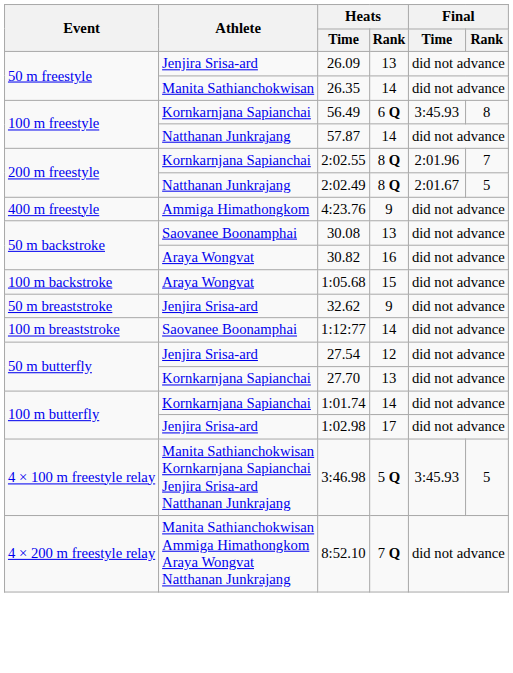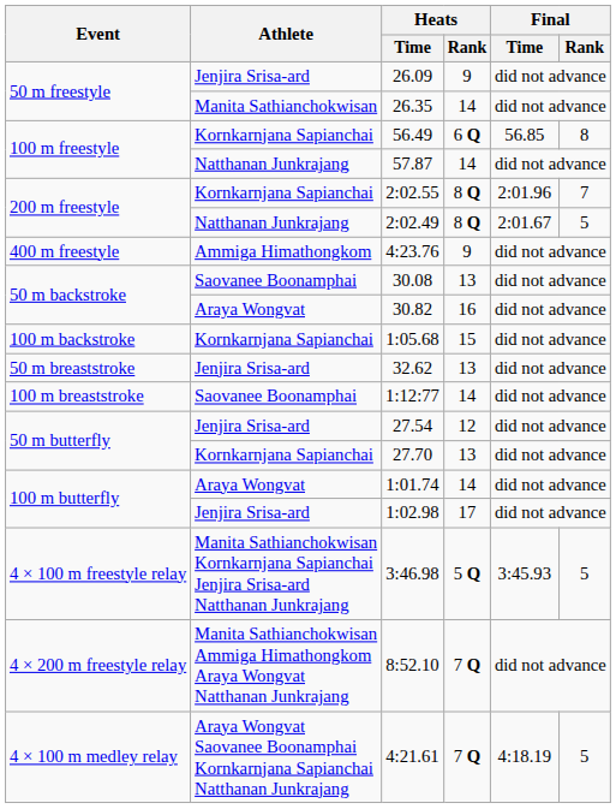26.09 | Heats / Rank: 13 -> 9
56.49 | Final / Time: 3:45.93 -> 56.85
1:05.68 | Athlete: Araya Wongvat -> Kornkarnjana Sapianchai
32.62 | Heats / Rank: 9 -> 13
1:01.74 | Athlete: Kornkarnjana Sapianchai -> Araya Wongvat
+ row: 4 × 100 m medley relay | Araya Wongvat Saovanee Boonamphai Kornkarnjana Sapianchai Natthanan Junkrajang | 4:21.61 | 7 Q | 4:18.19 | 5
